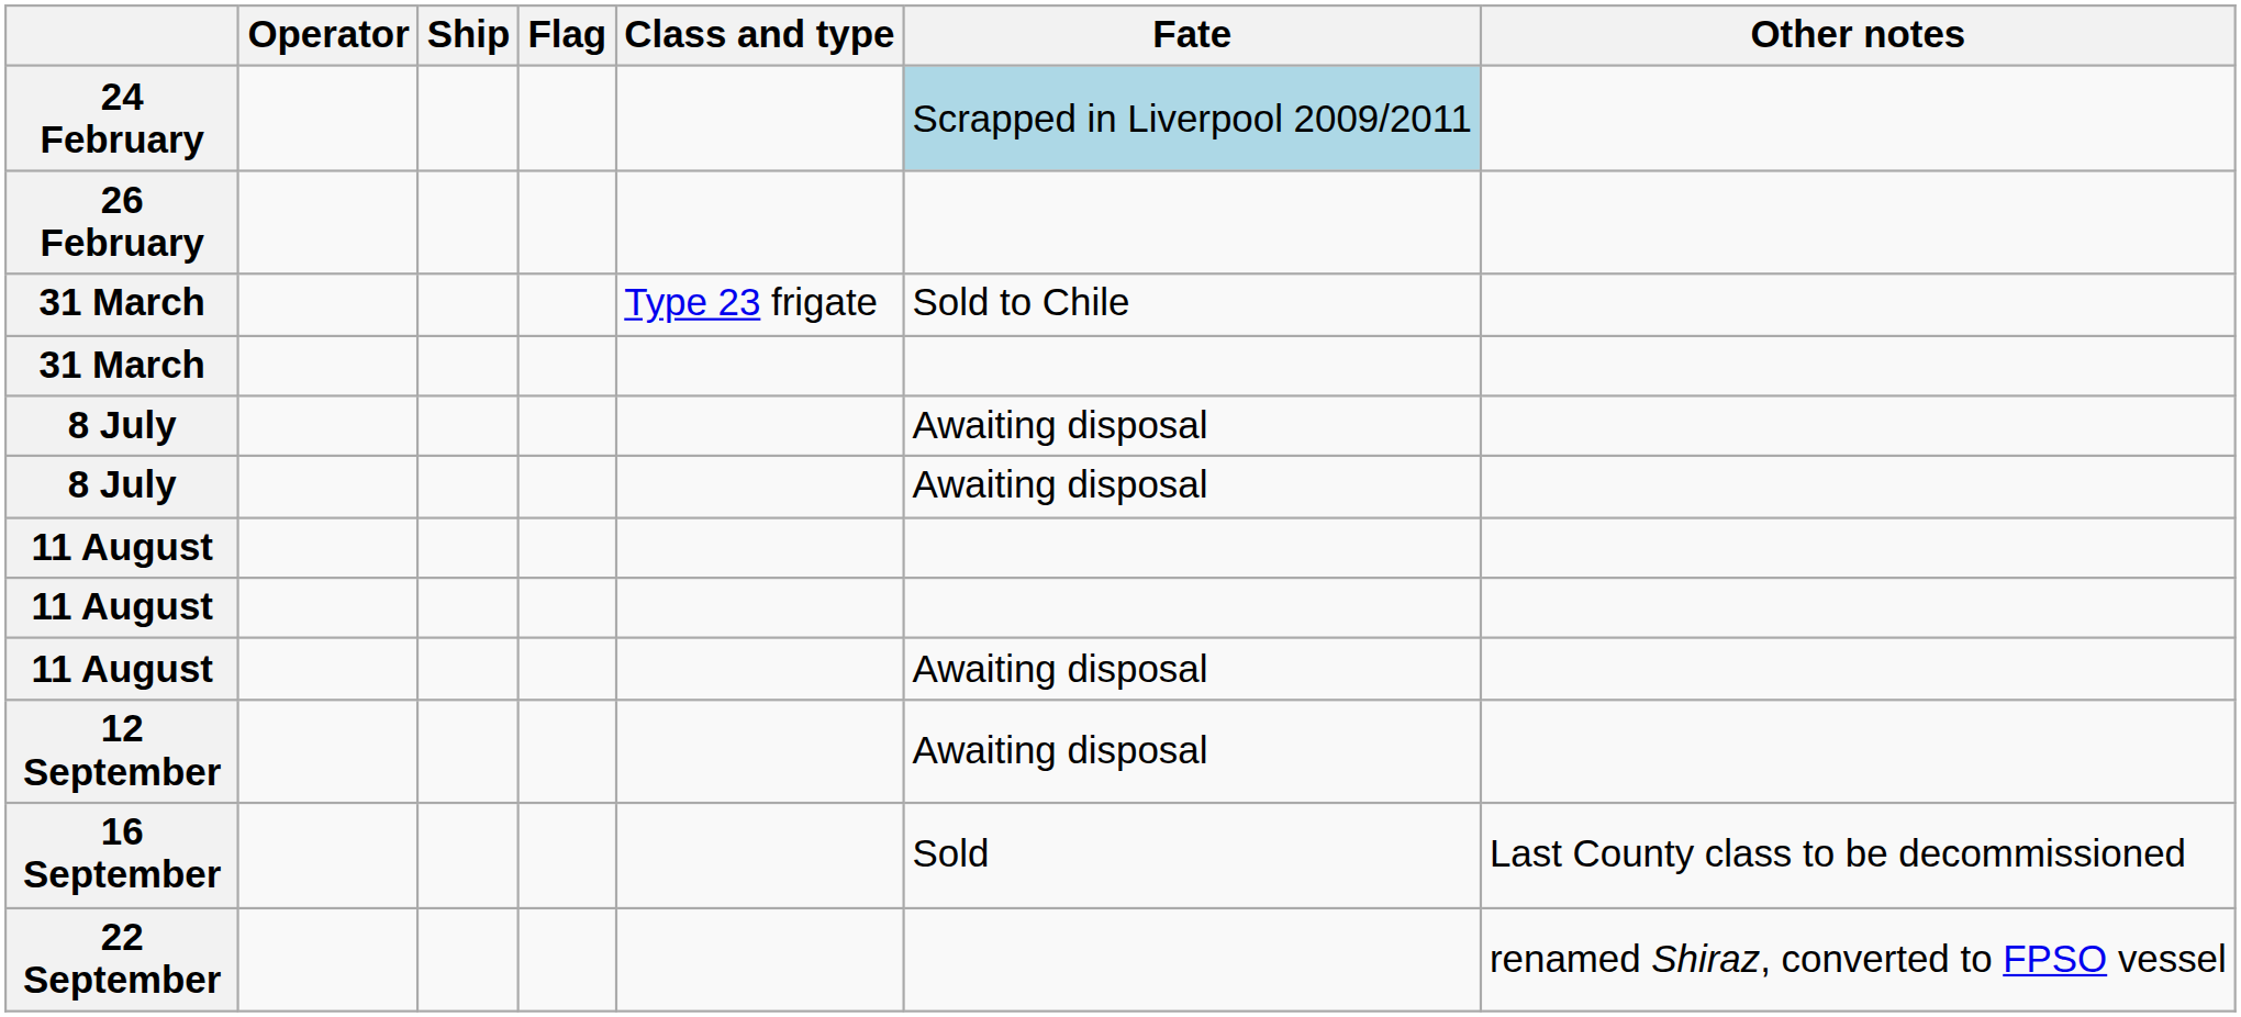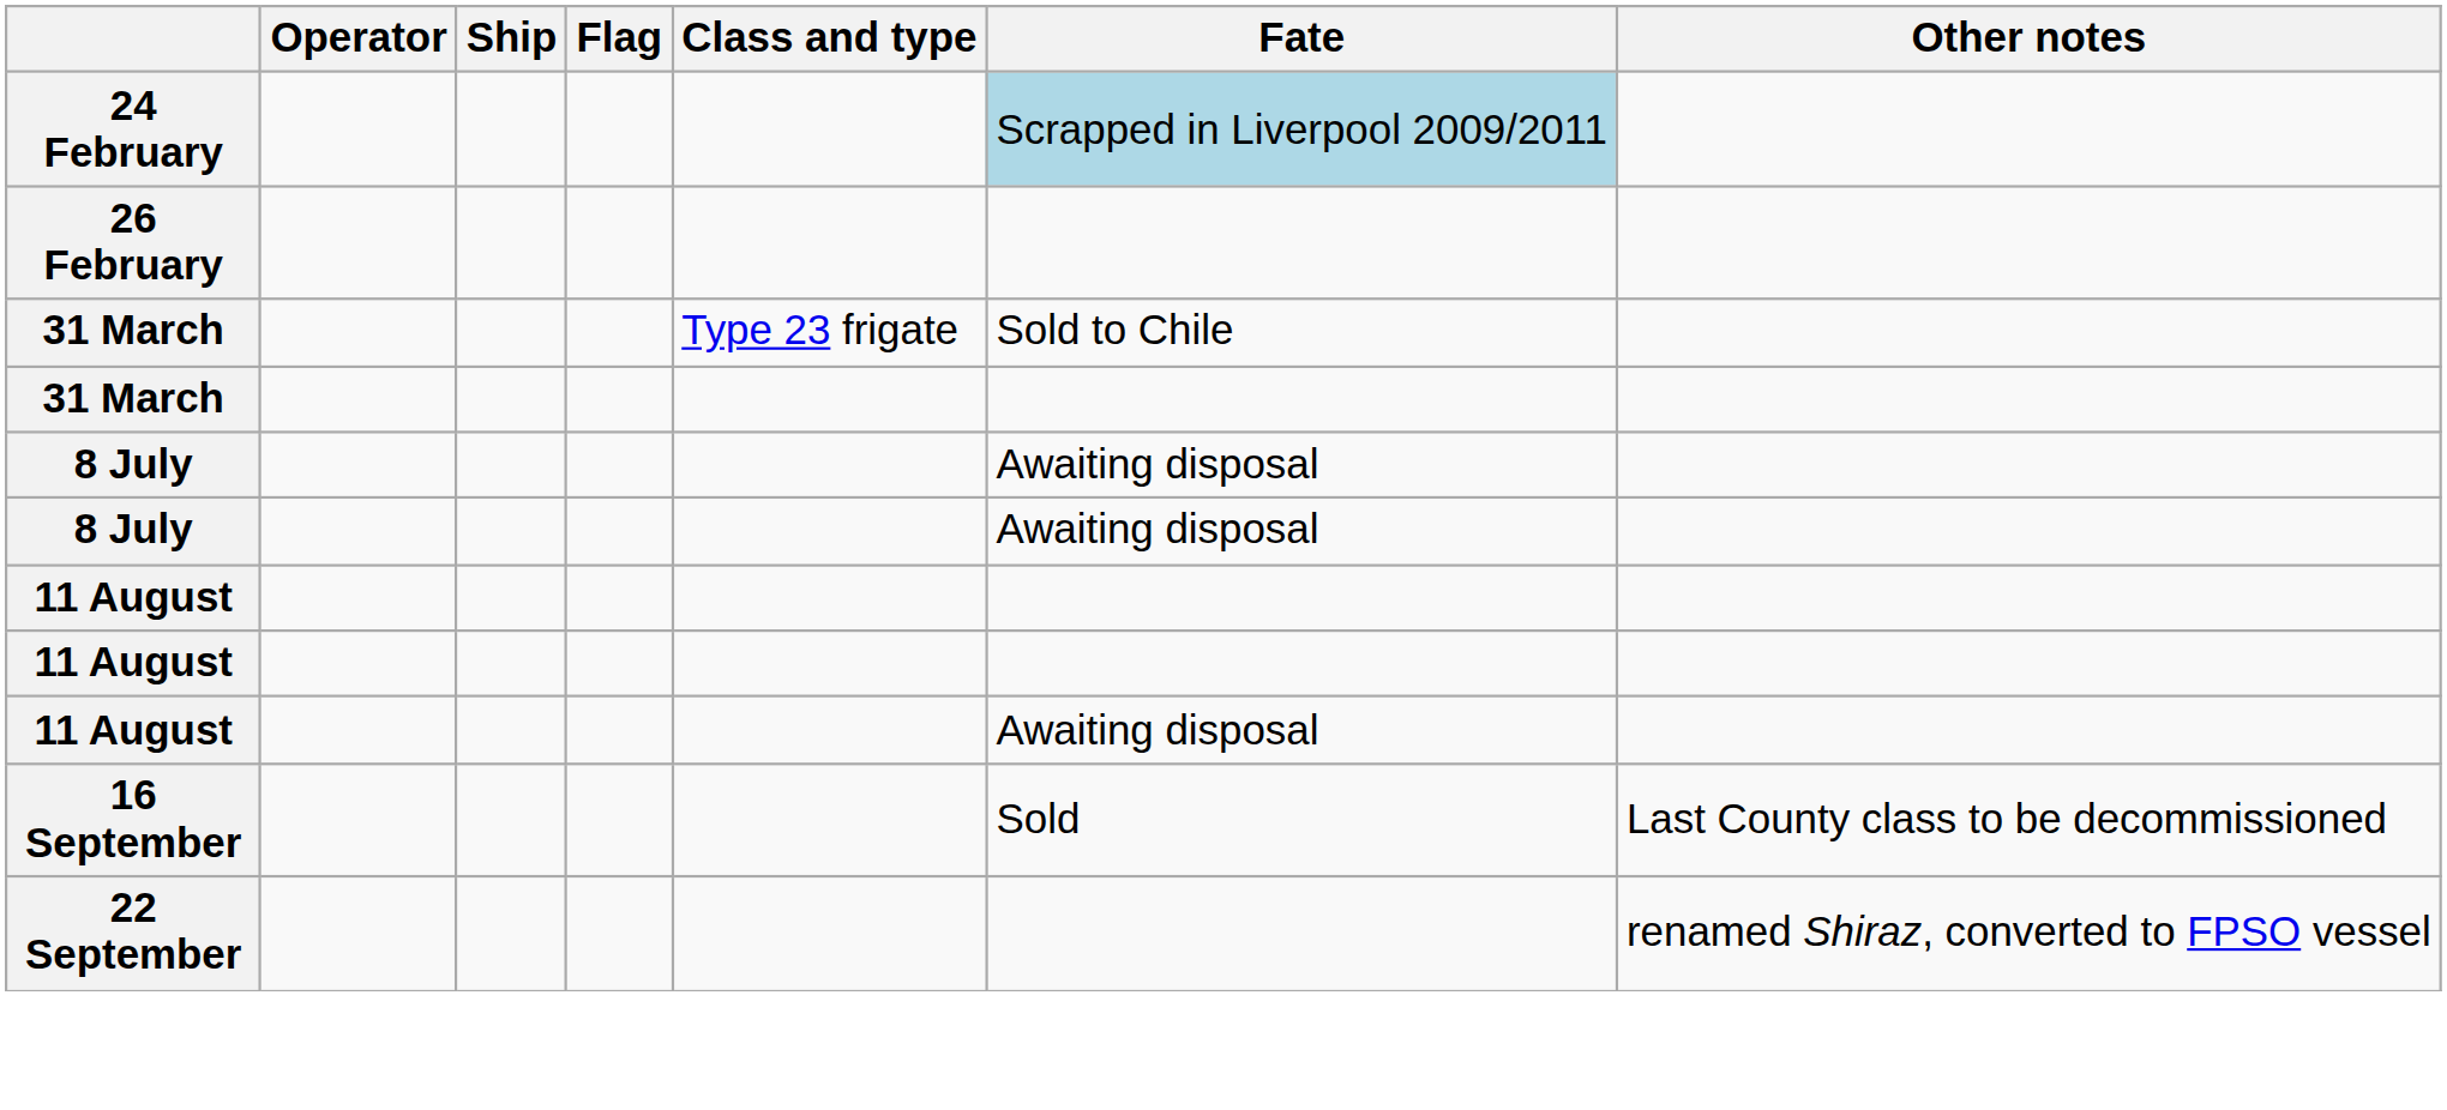- row: 12 September | Awaiting disposal
